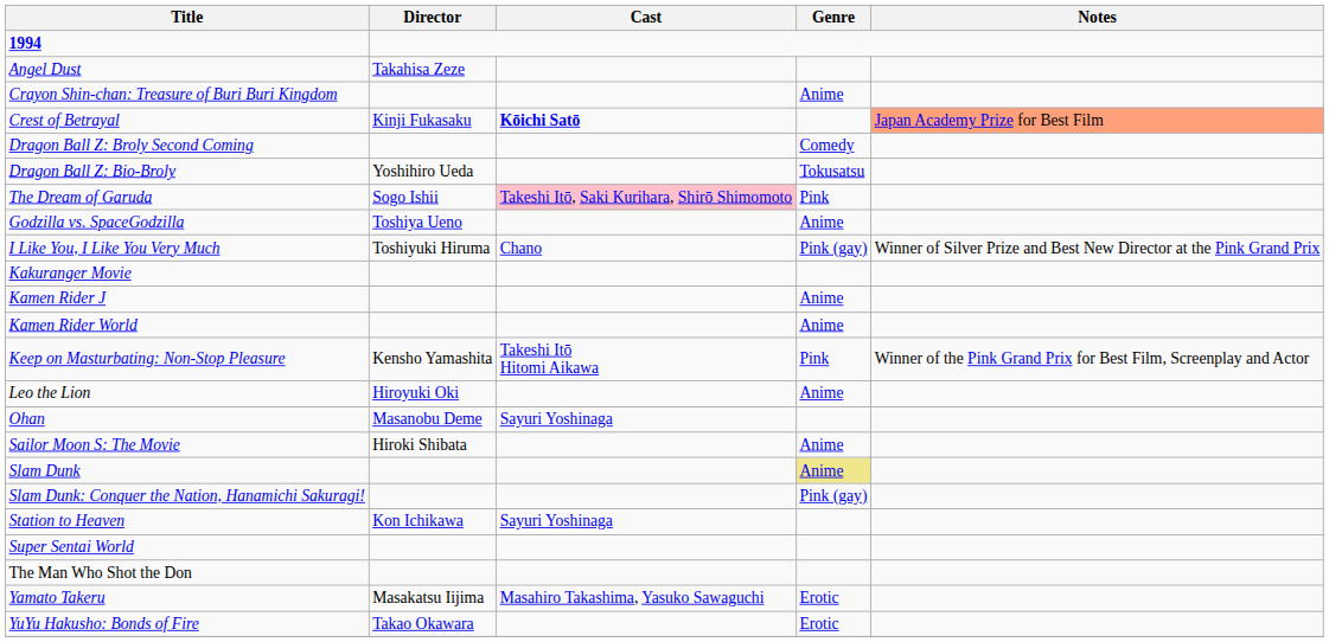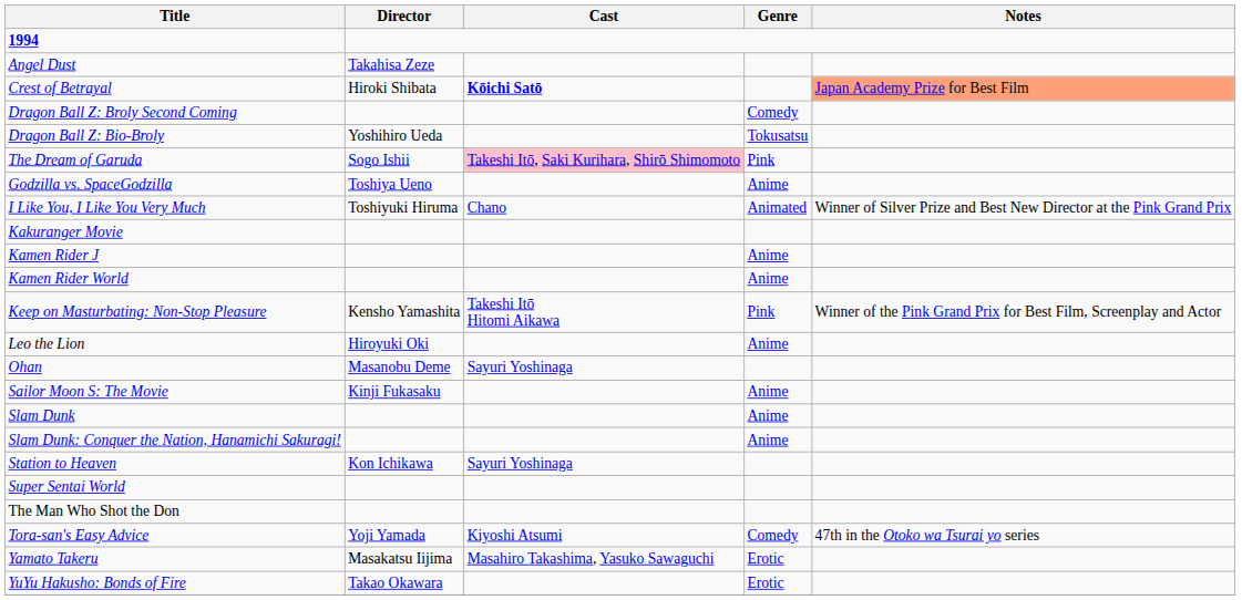- row: Crayon Shin-chan: Treasure of Buri Buri Kingdom | Anime
Crest of Betrayal | Director: Kinji Fukasaku -> Hiroki Shibata
I Like You, I Like You Very Much | Genre: Pink (gay) -> Animated
Sailor Moon S: The Movie | Director: Hiroki Shibata -> Kinji Fukasaku
Slam Dunk | Genre: khaki background -> no background
Slam Dunk: Conquer the Nation, Hanamichi Sakuragi! | Genre: Pink (gay) -> Anime
+ row: Tora-san's Easy Advice | Yoji Yamada | Kiyoshi Atsumi | Comedy | 47th in the Otoko wa Tsurai yo series
